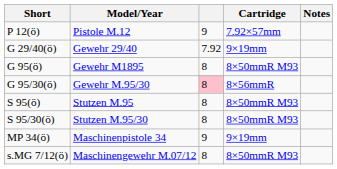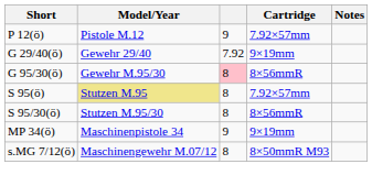- row: G 95(ö) | Gewehr M1895 | 8 | 8×50mmR M93
S 95(ö) | Model/Year: no background -> khaki background
S 95(ö) | Cartridge: 8×50mmR M93 -> 7.92×57mm
S 95/30(ö) | Cartridge: 8×50mmR M93 -> 8×56mmR
